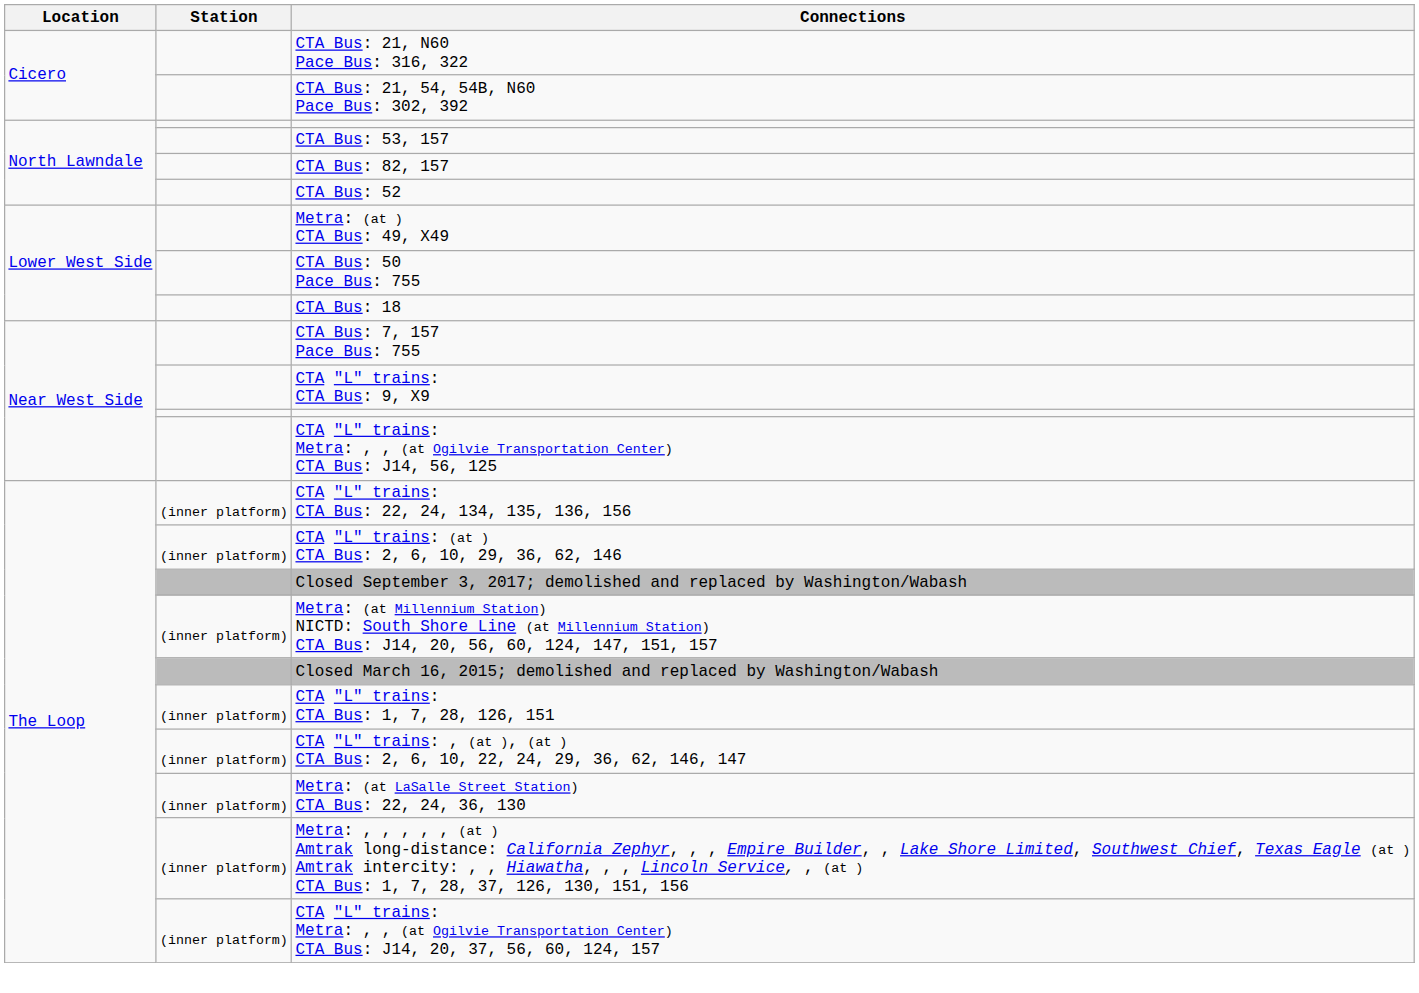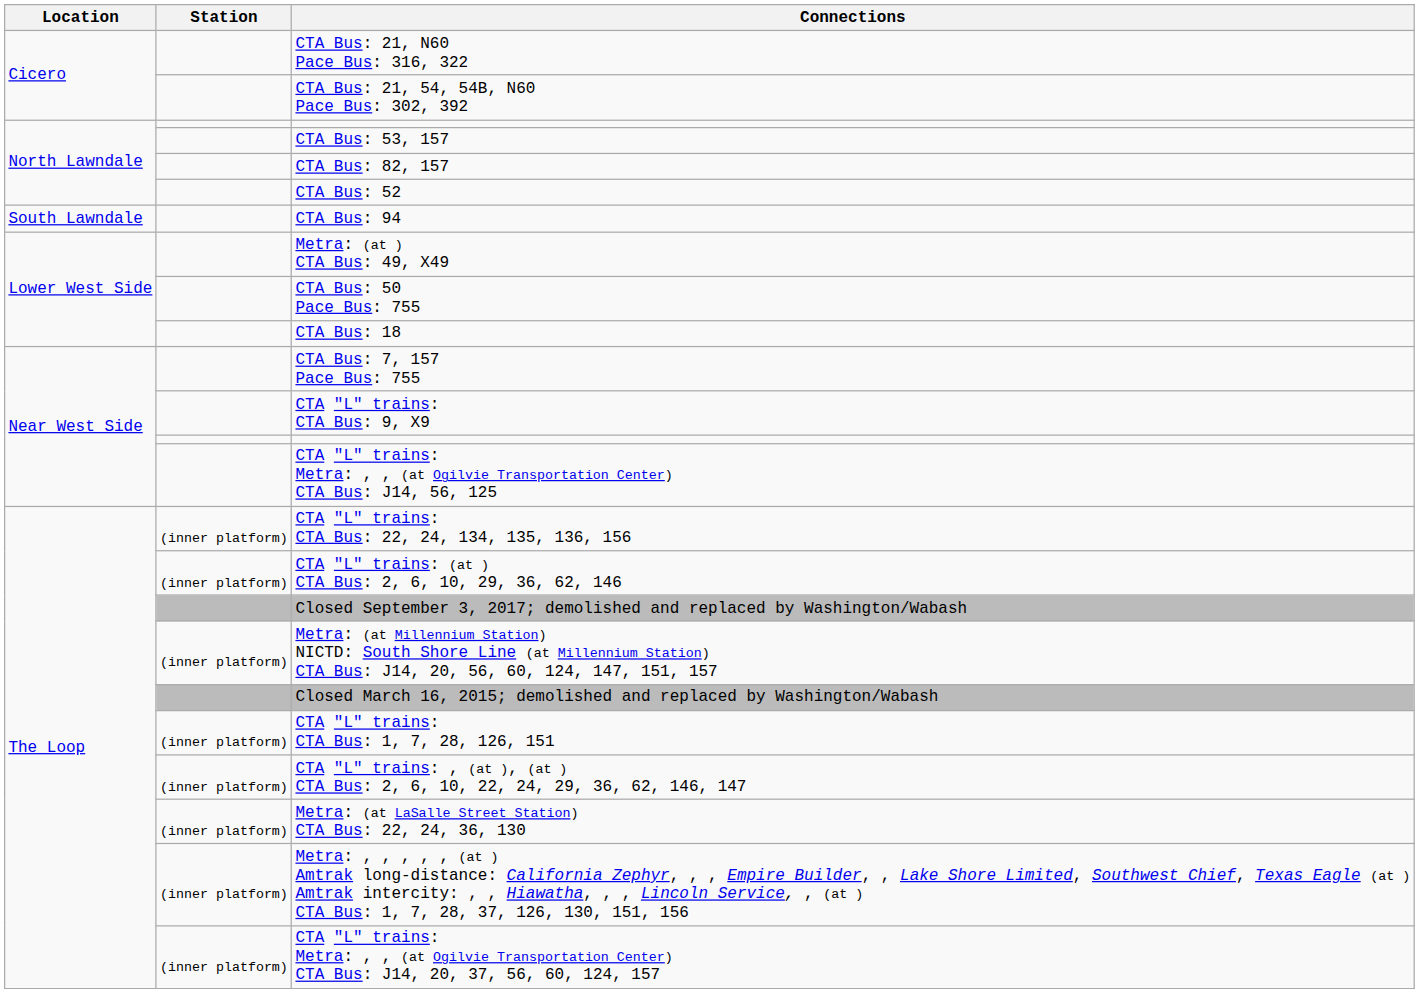+ row: South Lawndale | CTA Bus: 94
